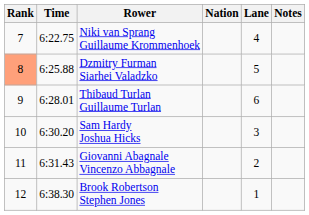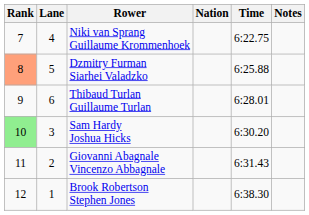columns swapped: Lane <-> Time
Sam Hardy Joshua Hicks | Rank: no background -> lightgreen background
